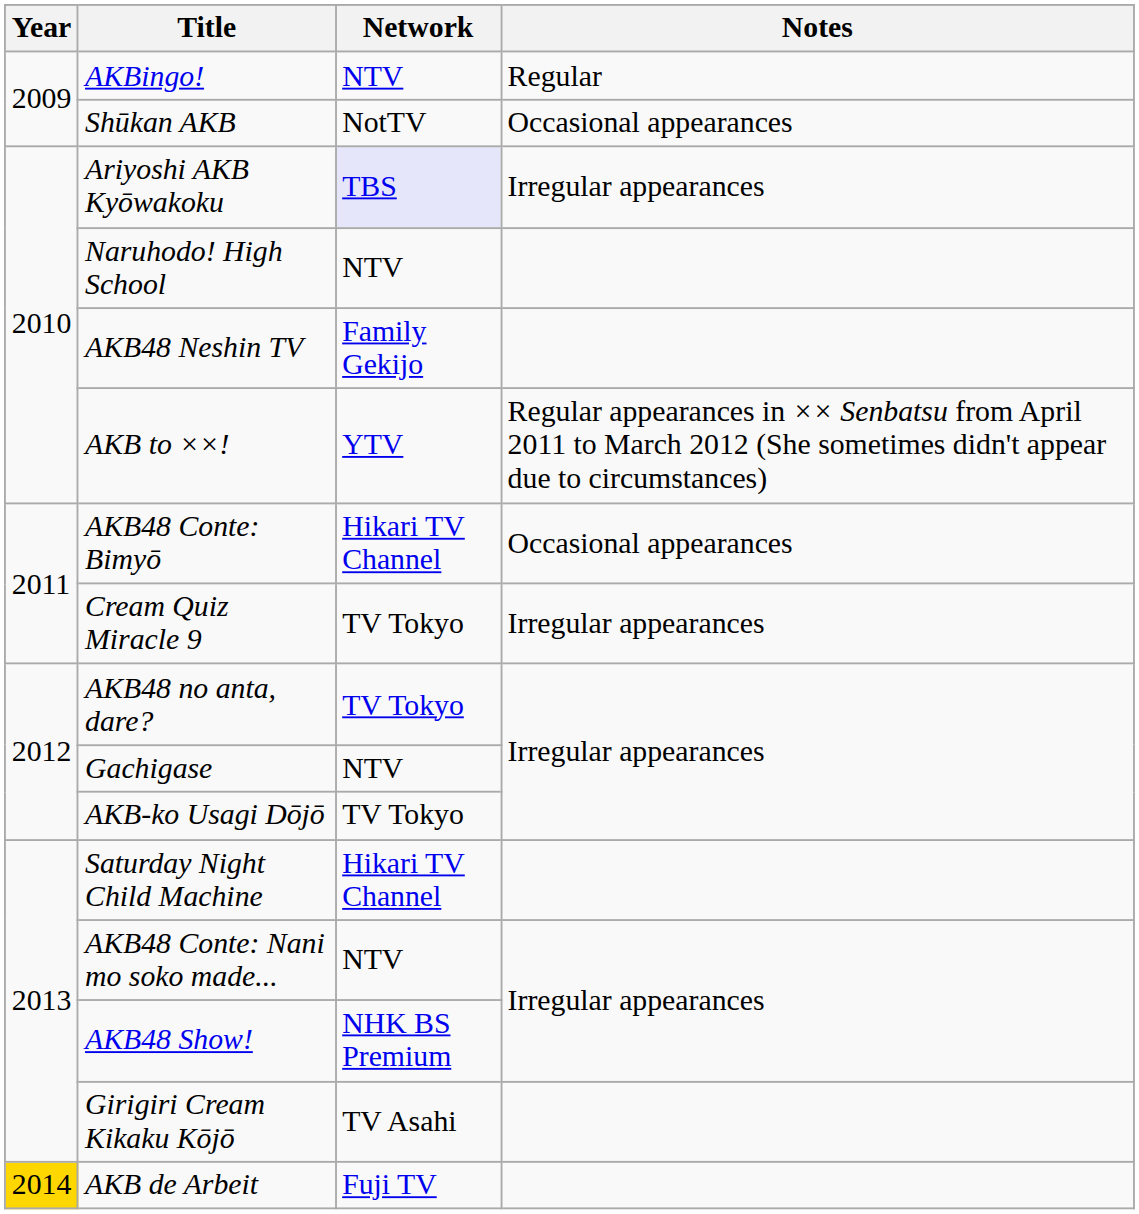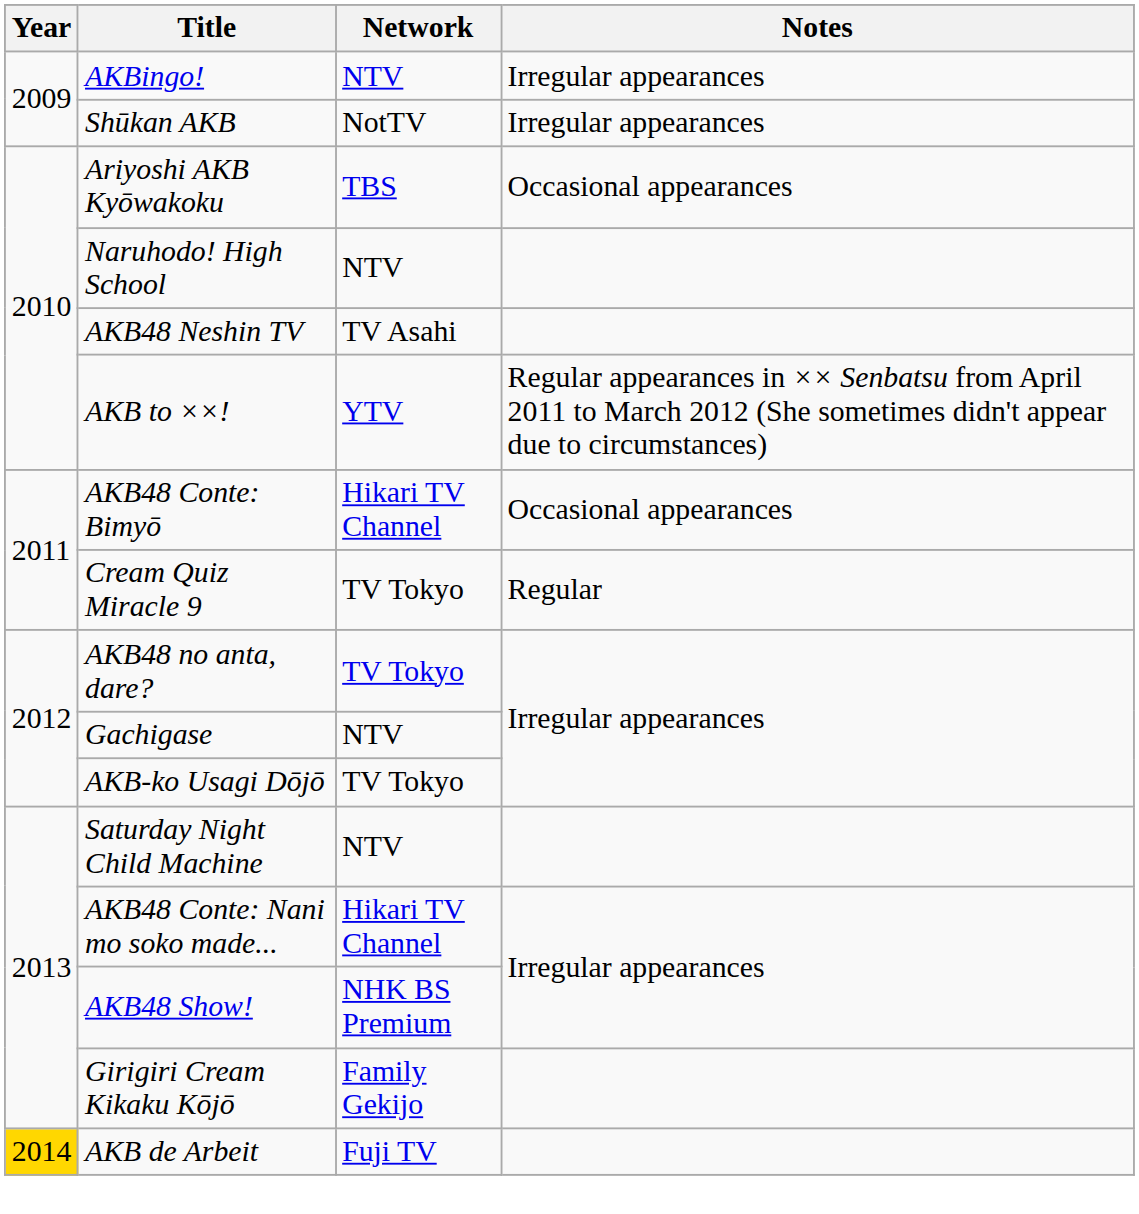AKBingo! | Notes: Regular -> Irregular appearances
Shūkan AKB | Notes: Occasional appearances -> Irregular appearances
Ariyoshi AKB Kyōwakoku | Network: lavender background -> no background
Ariyoshi AKB Kyōwakoku | Notes: Irregular appearances -> Occasional appearances
AKB48 Neshin TV | Network: Family Gekijo -> TV Asahi
Cream Quiz Miracle 9 | Notes: Irregular appearances -> Regular
Saturday Night Child Machine | Network: Hikari TV Channel -> NTV
AKB48 Conte: Nani mo soko made... | Network: NTV -> Hikari TV Channel
Girigiri Cream Kikaku Kōjō | Network: TV Asahi -> Family Gekijo
